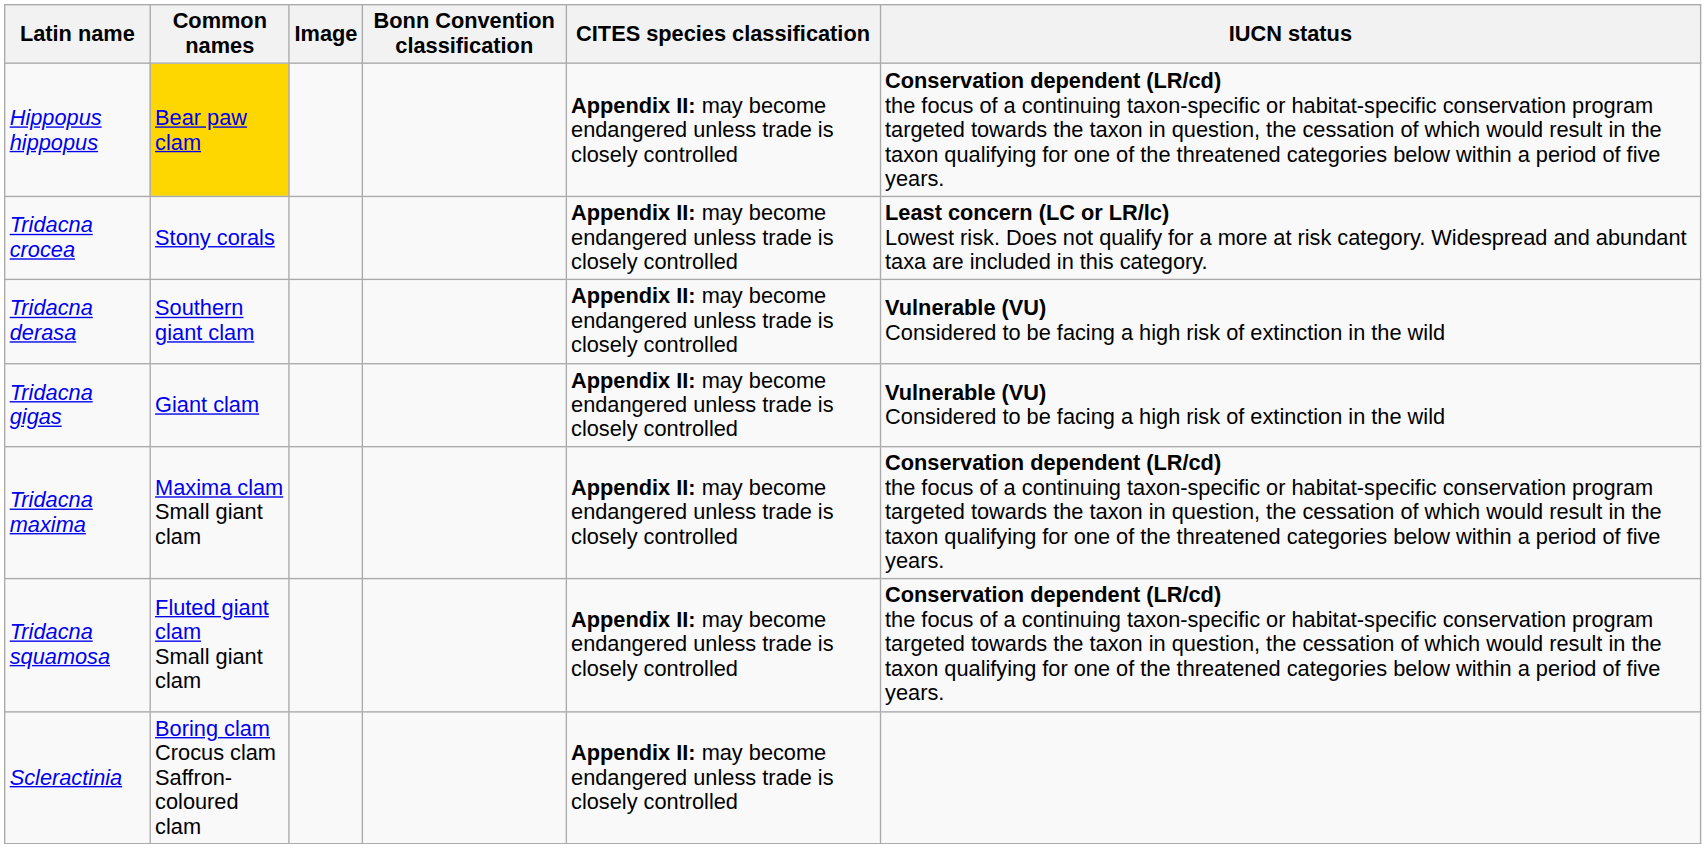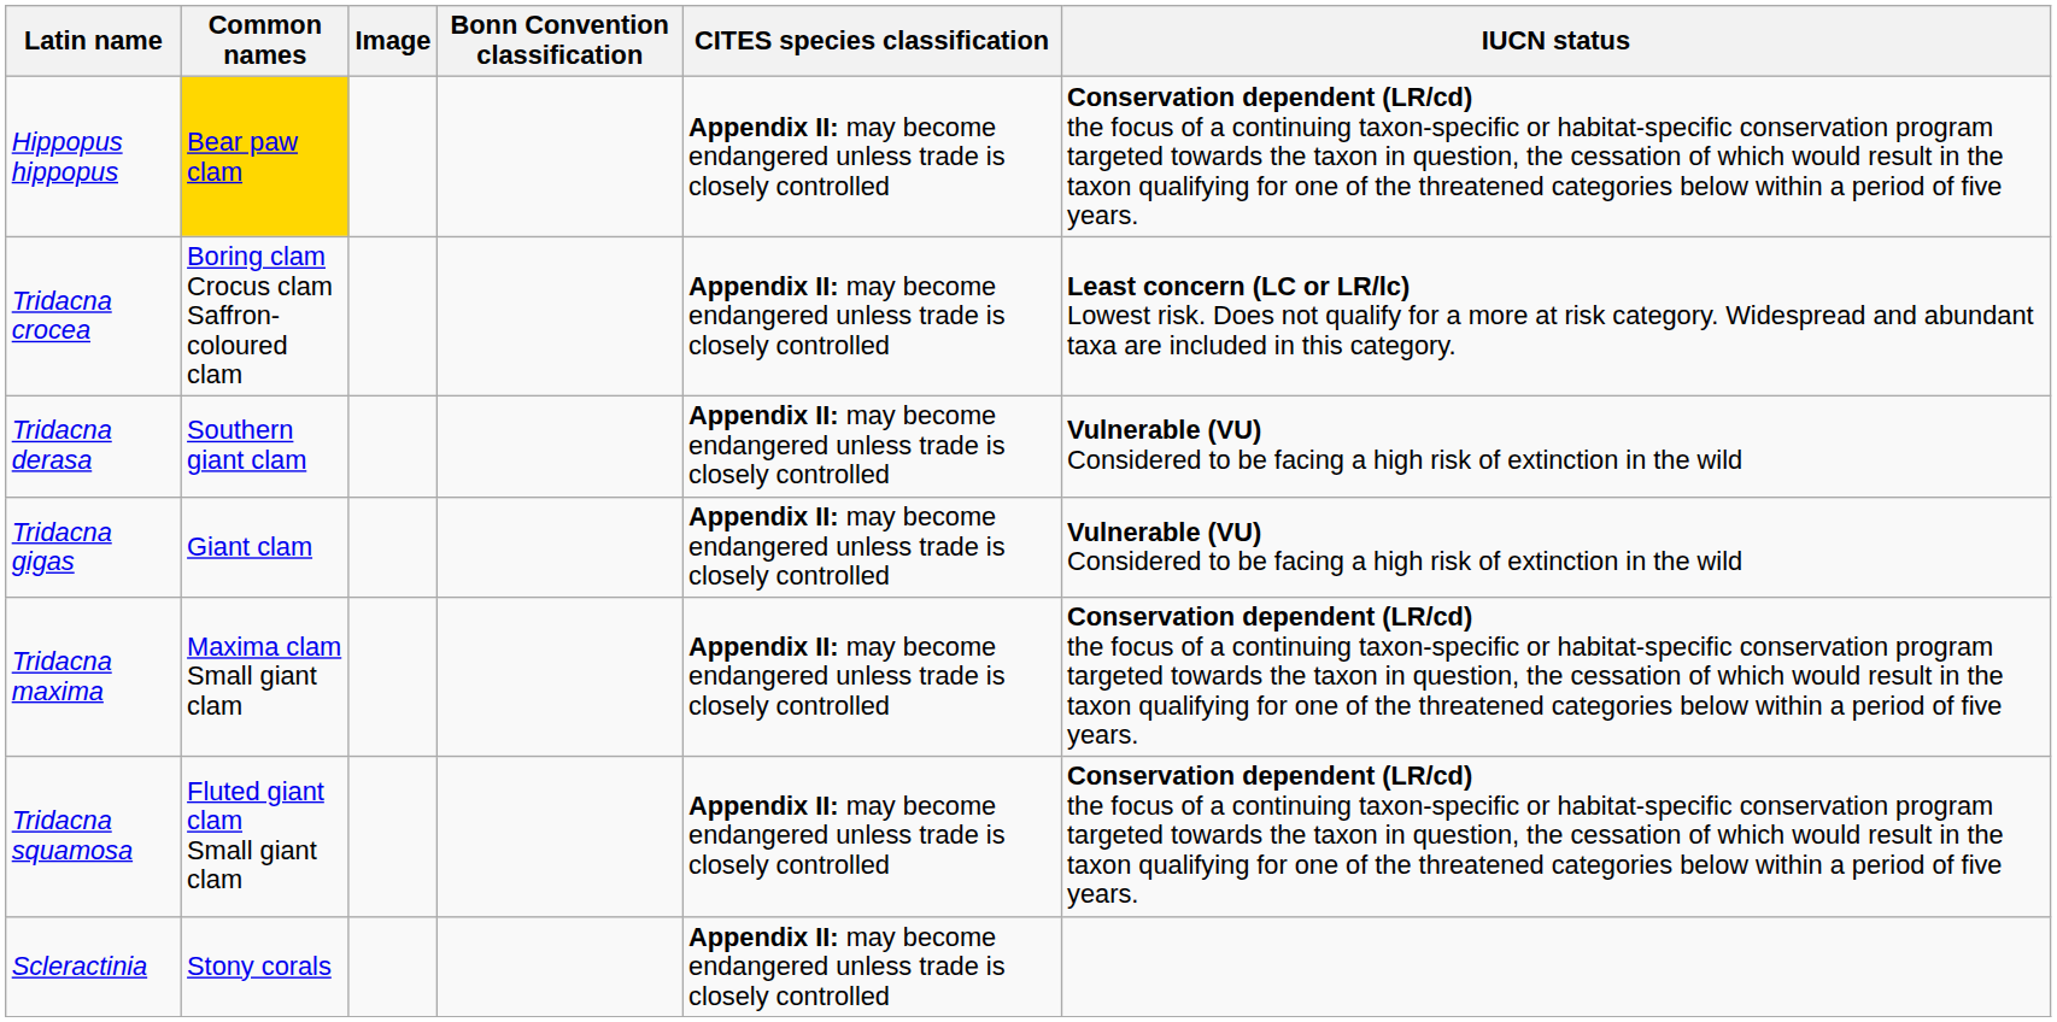Tridacna crocea | Common names: Stony corals -> Boring clam Crocus clam Saffron-coloured clam
Scleractinia | Common names: Boring clam Crocus clam Saffron-coloured clam -> Stony corals
